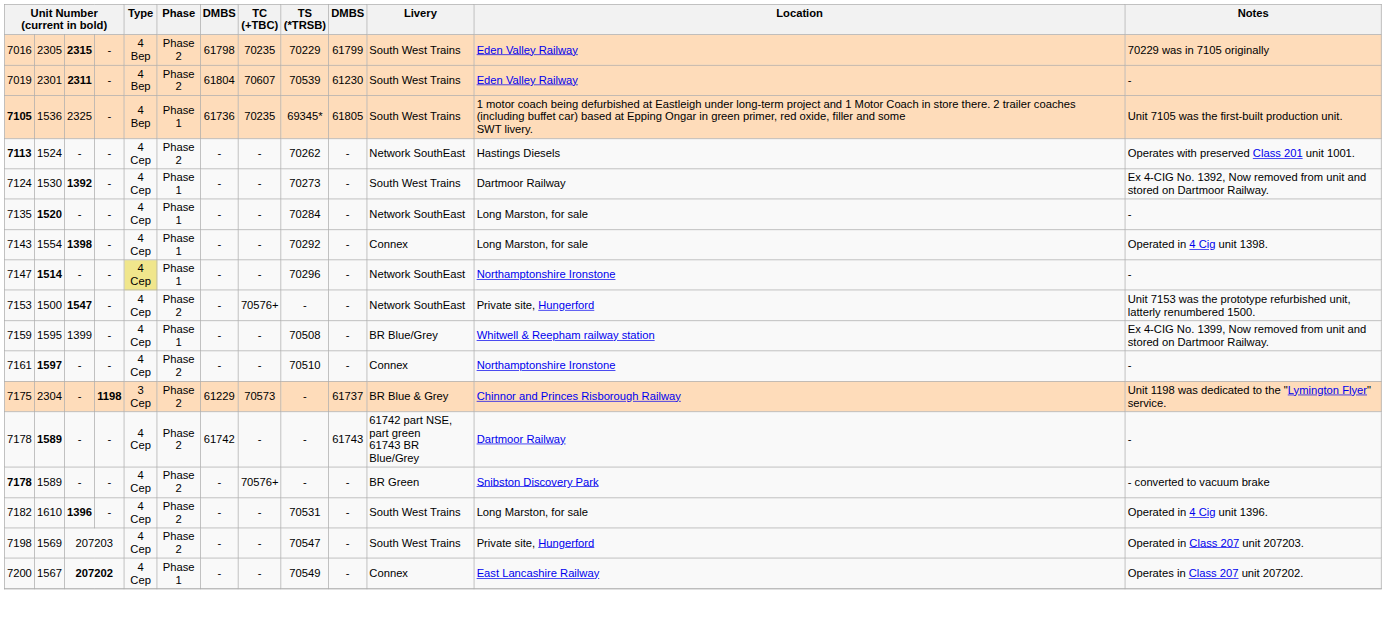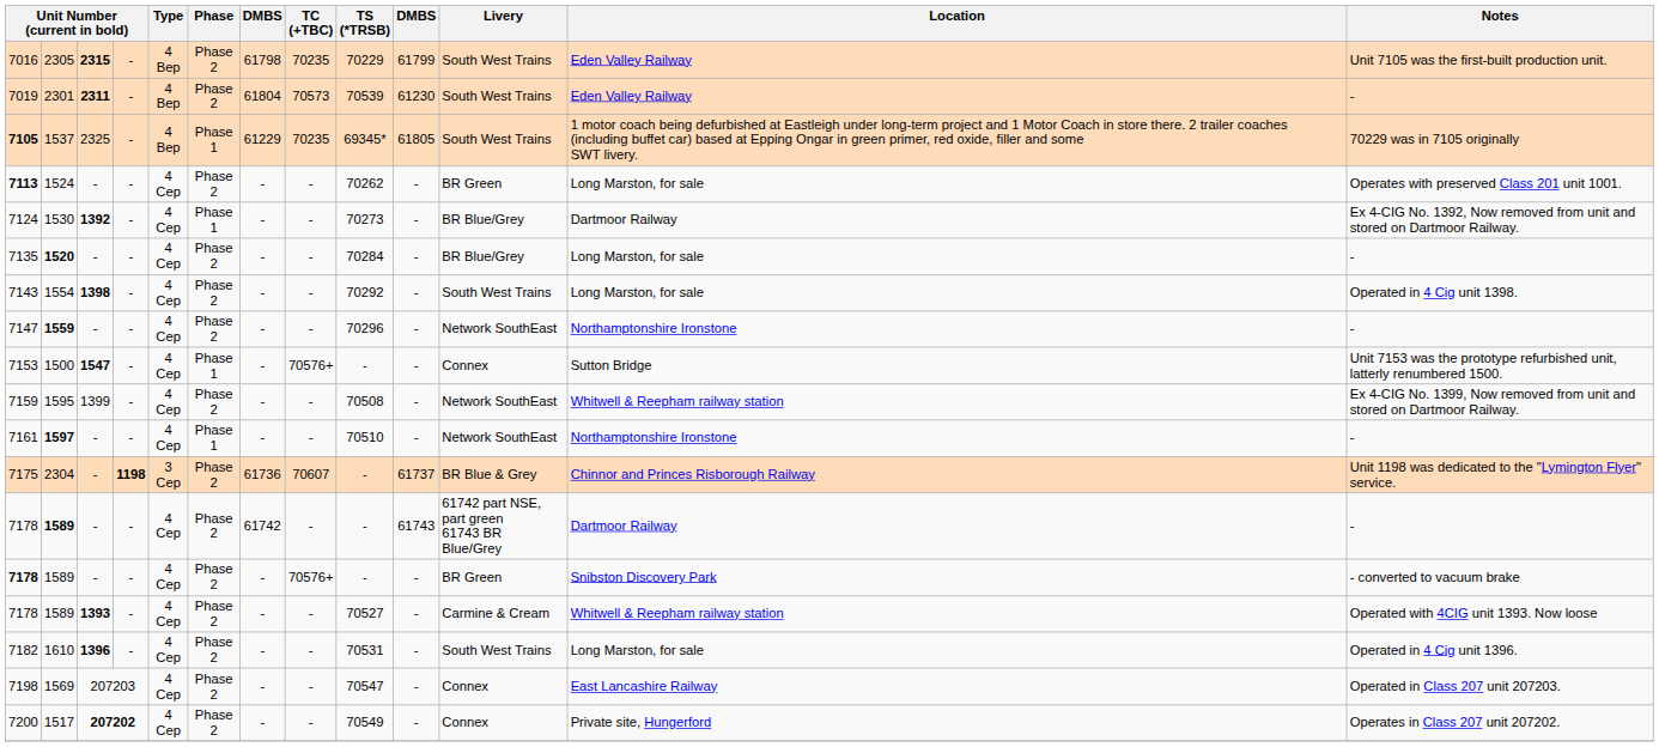7016 | Notes: 70229 was in 7105 originally -> Unit 7105 was the first-built production unit.
7019 | TC (+TBC): 70607 -> 70573
7105 | column 2: 1536 -> 1537
7105 | column 7: 61736 -> 61229
7105 | Notes: Unit 7105 was the first-built production unit. -> 70229 was in 7105 originally
7113 | Livery: Network SouthEast -> BR Green
7113 | Location: Hastings Diesels -> Long Marston, for sale
7124 | Livery: South West Trains -> BR Blue/Grey
7135 | Phase: Phase 1 -> Phase 2
7135 | Livery: Network SouthEast -> BR Blue/Grey
7143 | Phase: Phase 1 -> Phase 2
7143 | Livery: Connex -> South West Trains
7147 | column 2: 1514 -> 1559
7147 | Type: khaki background -> no background
7147 | Phase: Phase 1 -> Phase 2
7153 | Phase: Phase 2 -> Phase 1
7153 | Livery: Network SouthEast -> Connex
7153 | Location: Private site, Hungerford -> Sutton Bridge
7159 | Phase: Phase 1 -> Phase 2
7159 | Livery: BR Blue/Grey -> Network SouthEast
7161 | Phase: Phase 2 -> Phase 1
7161 | Livery: Connex -> Network SouthEast
7175 | column 7: 61229 -> 61736
7175 | TC (+TBC): 70573 -> 70607
+ row: 7178 | 1589 | 1393 | - | 4 Cep | Phase 2 | - | - | 70527 | - | Carmine & Cream | Whitwell & Reepham railway station | Operated with 4CIG unit 1393. Now loose
7198 | Livery: South West Trains -> Connex
7198 | Location: Private site, Hungerford -> East Lancashire Railway
7200 | column 2: 1567 -> 1517
7200 | Phase: Phase 1 -> Phase 2
7200 | Location: East Lancashire Railway -> Private site, Hungerford
